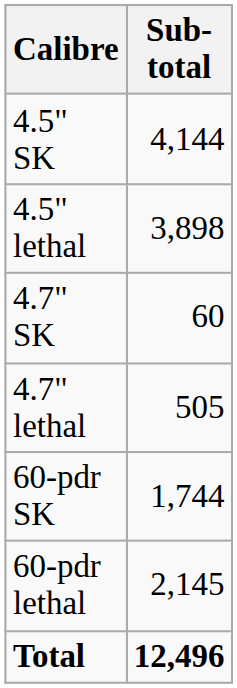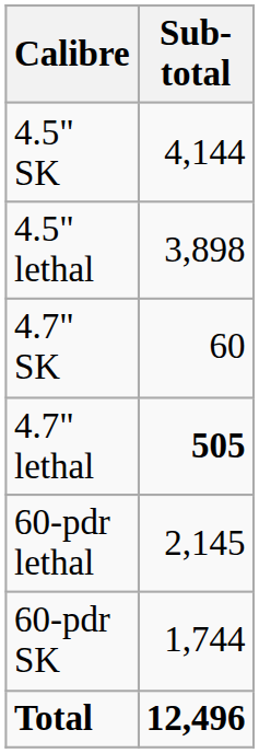4.7" lethal | Sub- total: normal -> bold
rows swapped: 60-pdr SK <-> 60-pdr lethal
